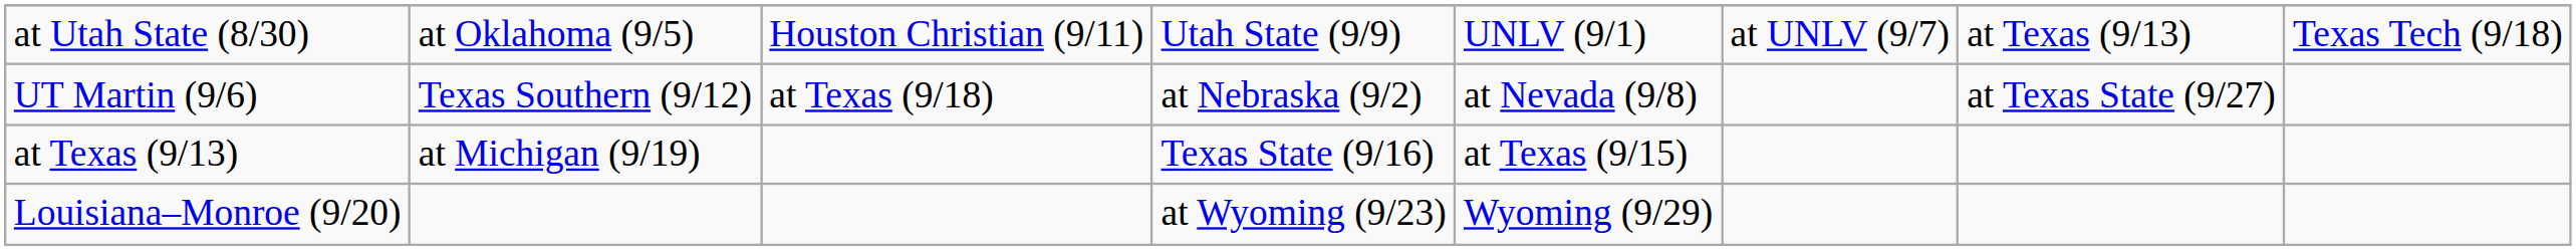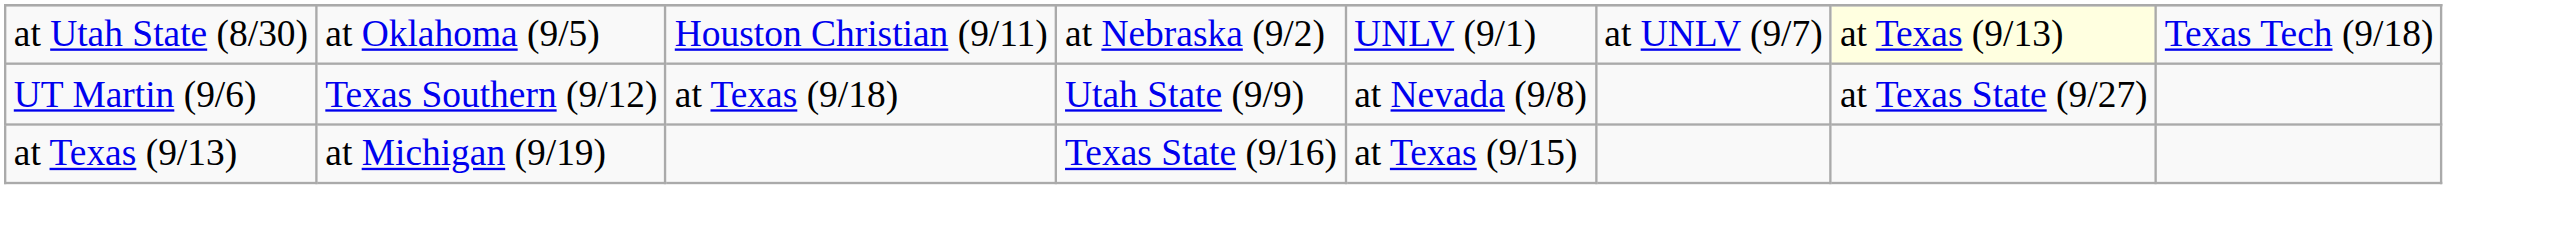at Utah State (8/30) | column 4: Utah State (9/9) -> at Nebraska (9/2)
at Utah State (8/30) | column 7: no background -> lightyellow background
UT Martin (9/6) | column 4: at Nebraska (9/2) -> Utah State (9/9)
- row: Louisiana–Monroe (9/20) | at Wyoming (9/23) | Wyoming (9/29)
